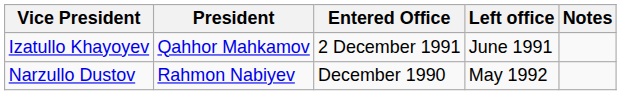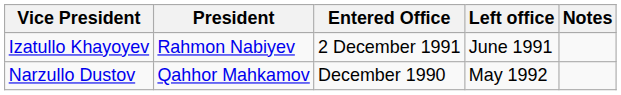Izatullo Khayoyev | President: Qahhor Mahkamov -> Rahmon Nabiyev
Narzullo Dustov | President: Rahmon Nabiyev -> Qahhor Mahkamov
